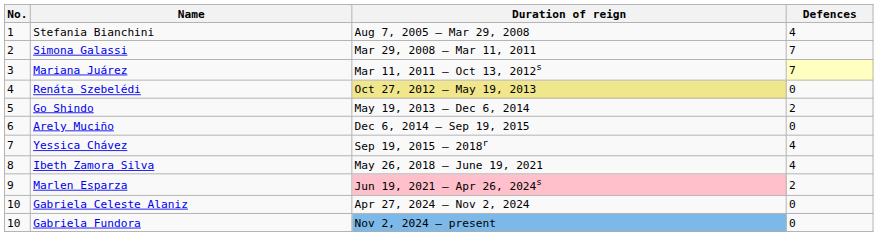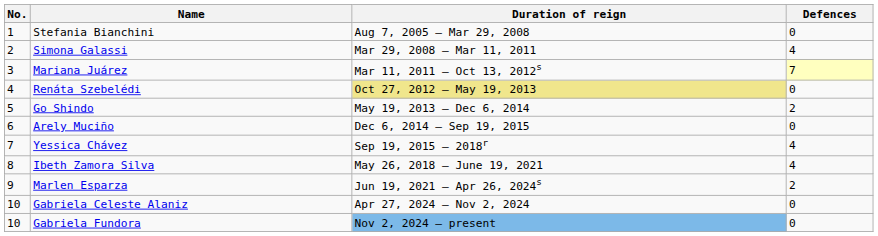Stefania Bianchini | Defences: 4 -> 0
Simona Galassi | Defences: 7 -> 4
Marlen Esparza | Duration of reign: pink background -> no background
